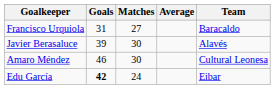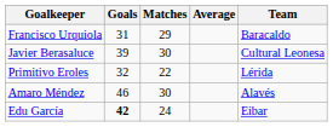Francisco Urquiola | Matches: 27 -> 29
Javier Berasaluce | Team: Alavés -> Cultural Leonesa
+ row: Primitivo Eroles | 32 | 22 | Lérida
Amaro Méndez | Team: Cultural Leonesa -> Alavés
